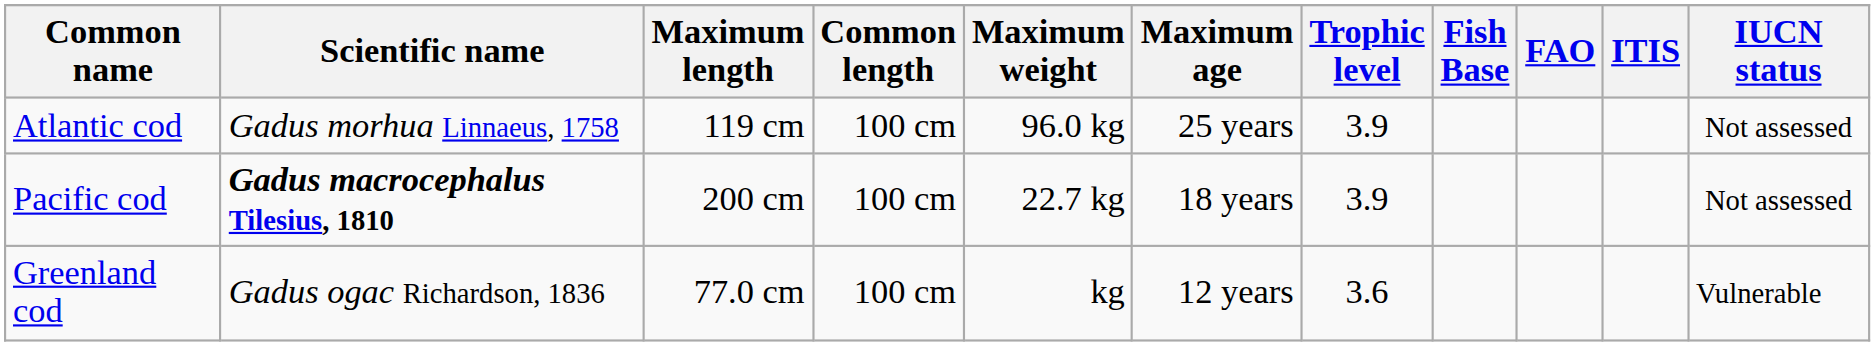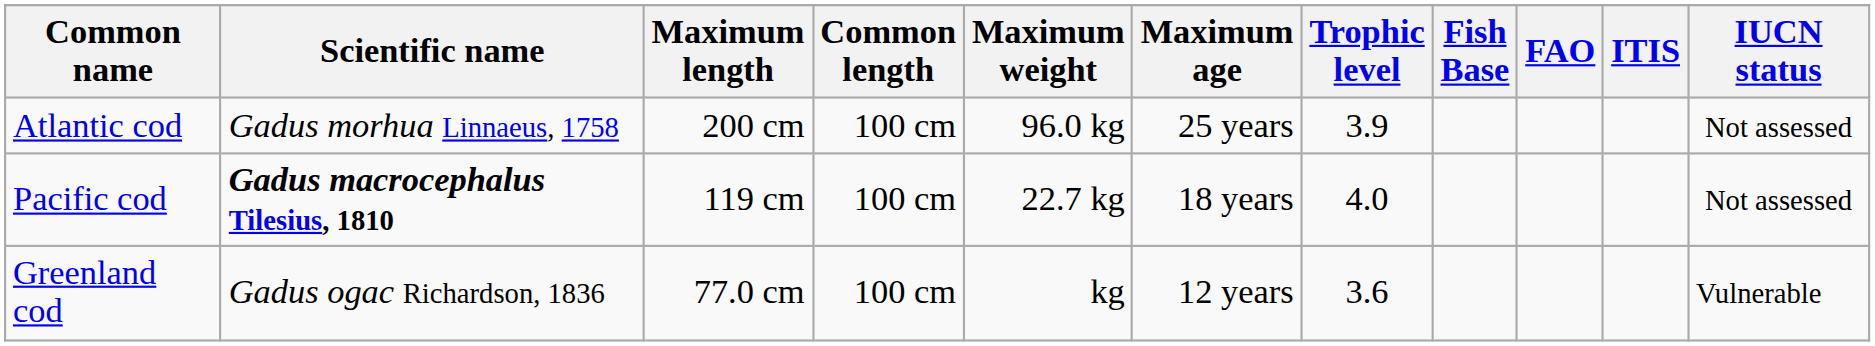Atlantic cod | Maximum length: 119 cm -> 200 cm
Pacific cod | Maximum length: 200 cm -> 119 cm
Pacific cod | Trophic level: 3.9 -> 4.0
